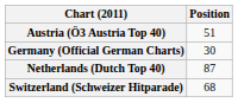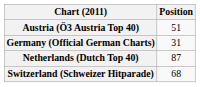Germany (Official German Charts) | Position: 30 -> 31
